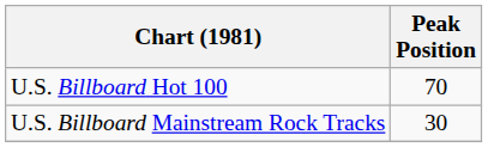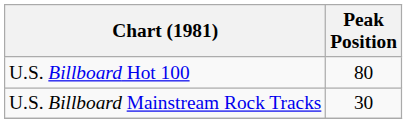U.S. Billboard Hot 100 | Peak Position: 70 -> 80
